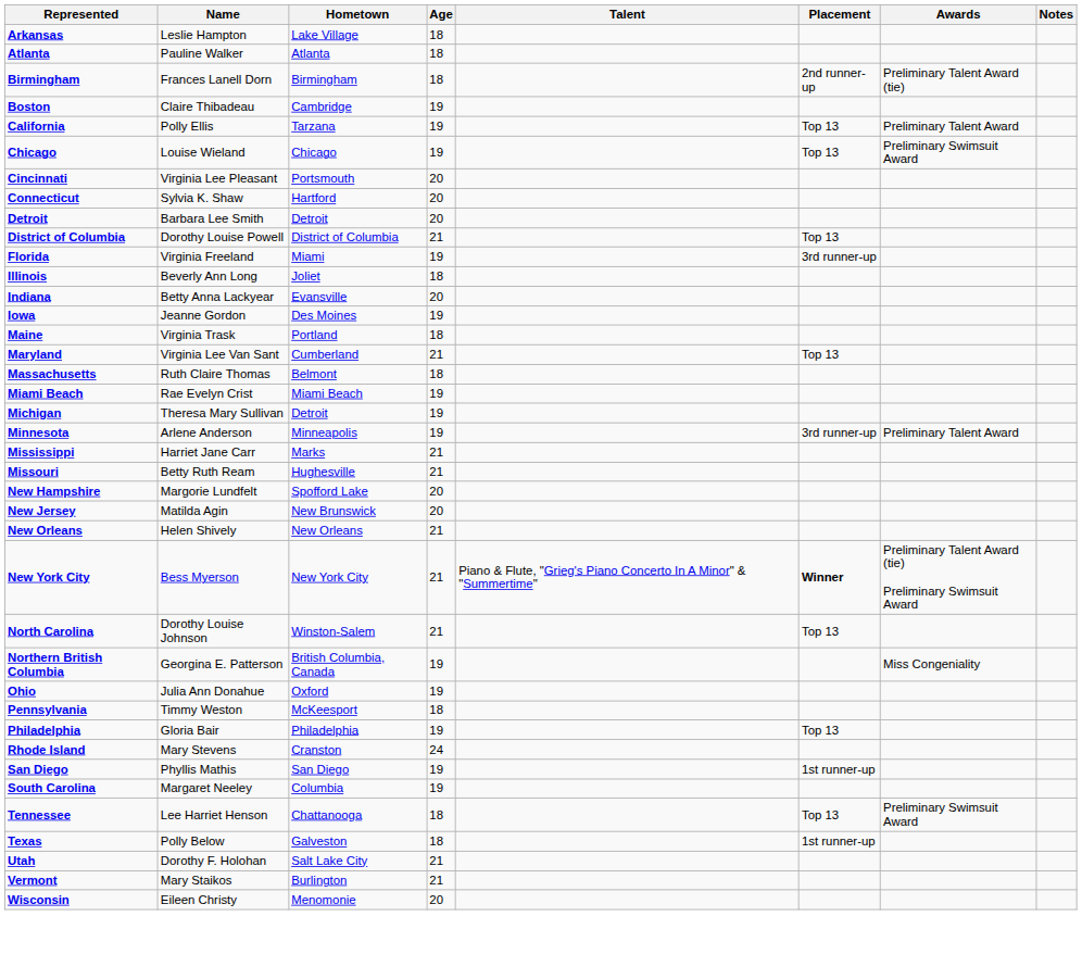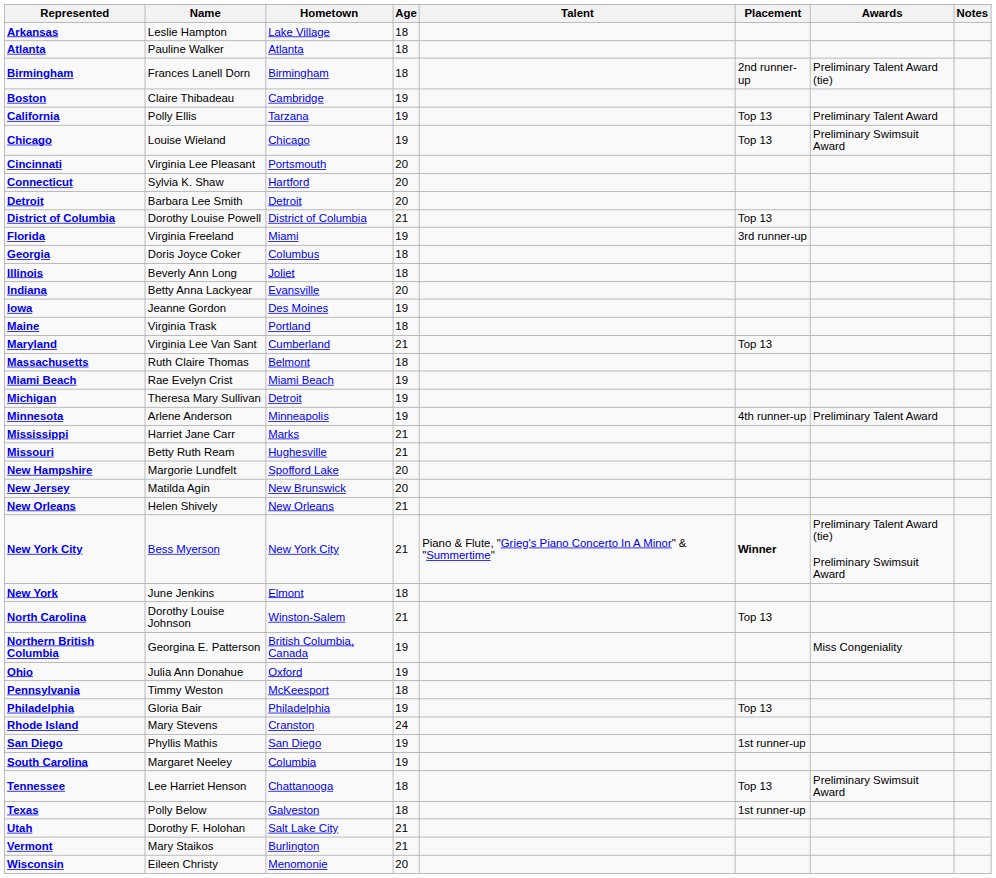+ row: Georgia | Doris Joyce Coker | Columbus | 18
Minnesota | Placement: 3rd runner-up -> 4th runner-up
+ row: New York | June Jenkins | Elmont | 18
